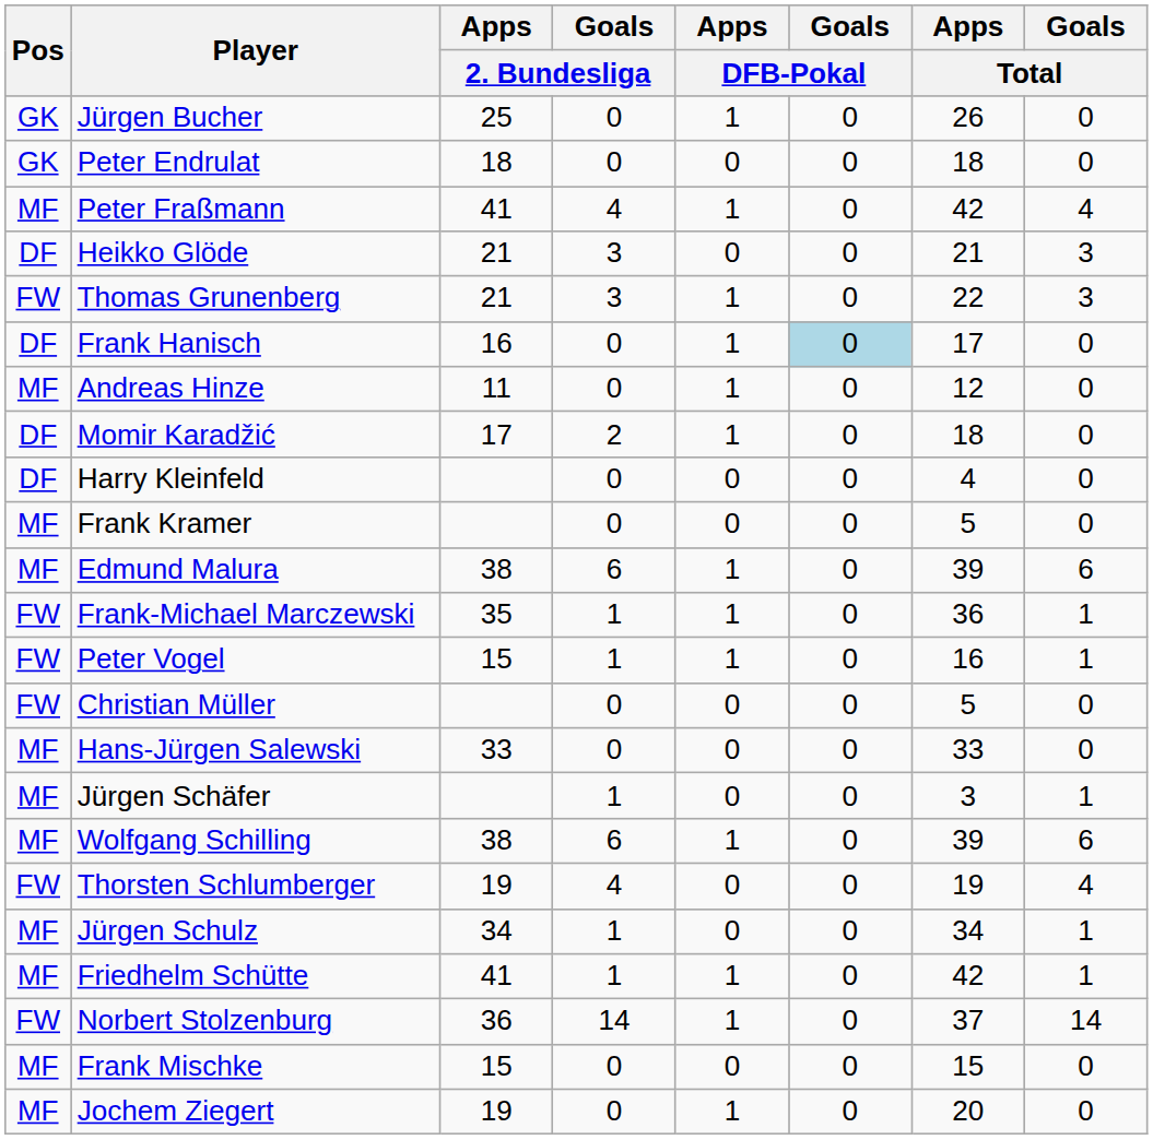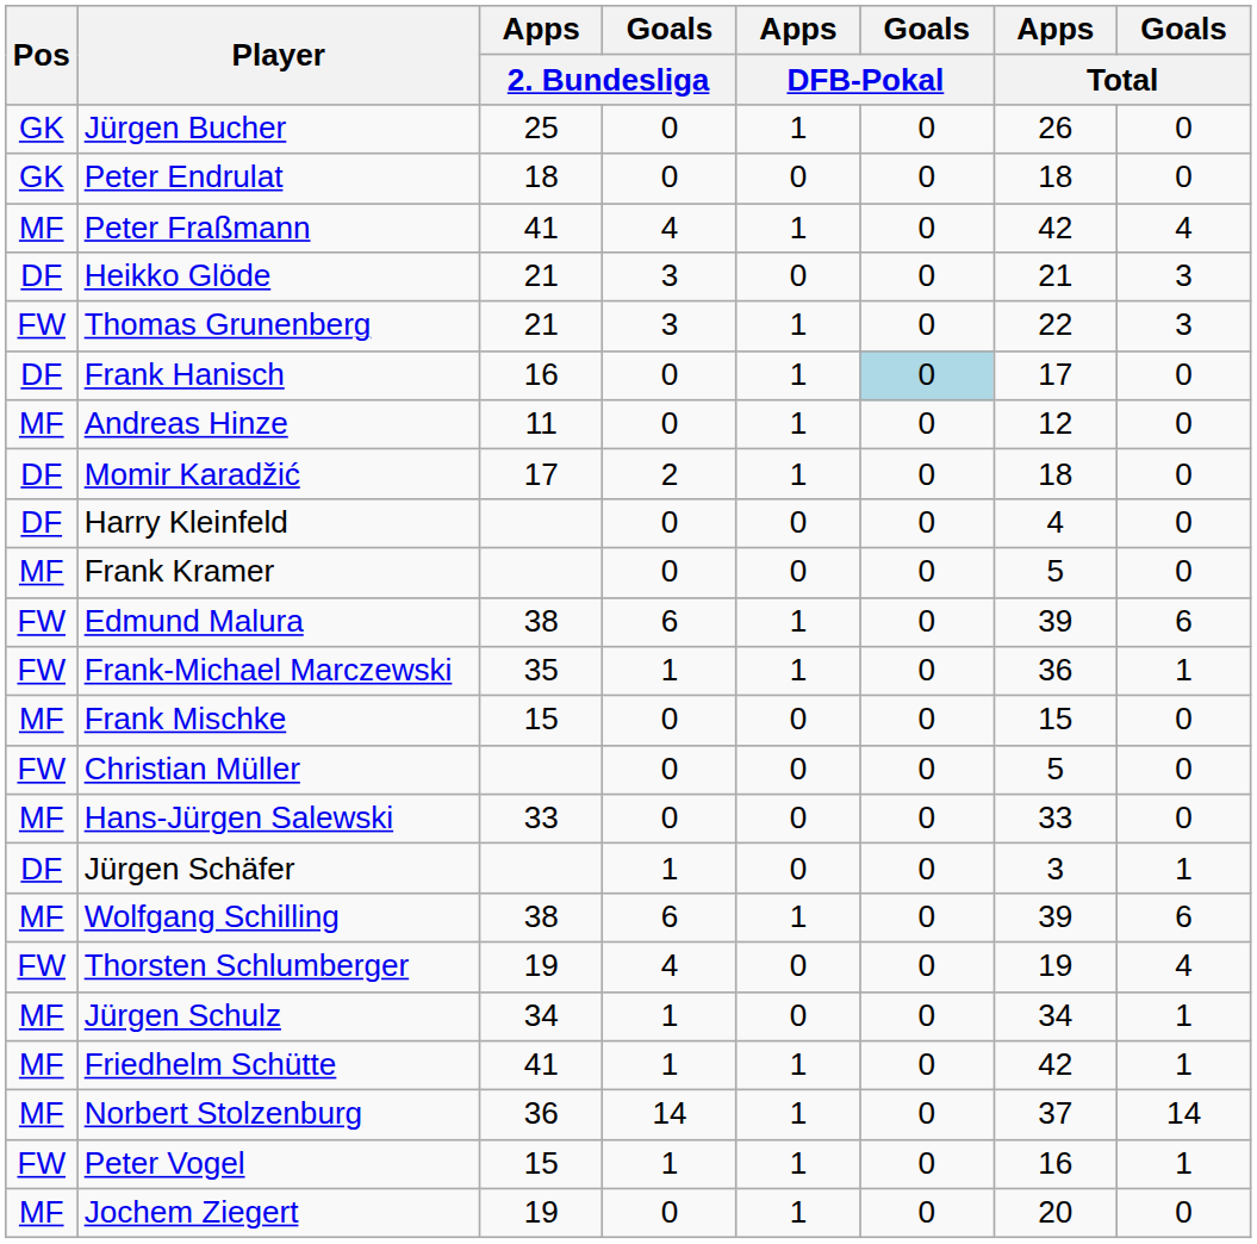Edmund Malura | Pos: MF -> FW
rows swapped: Frank Mischke <-> Peter Vogel
Jürgen Schäfer | Pos: MF -> DF
Norbert Stolzenburg | Pos: FW -> MF
